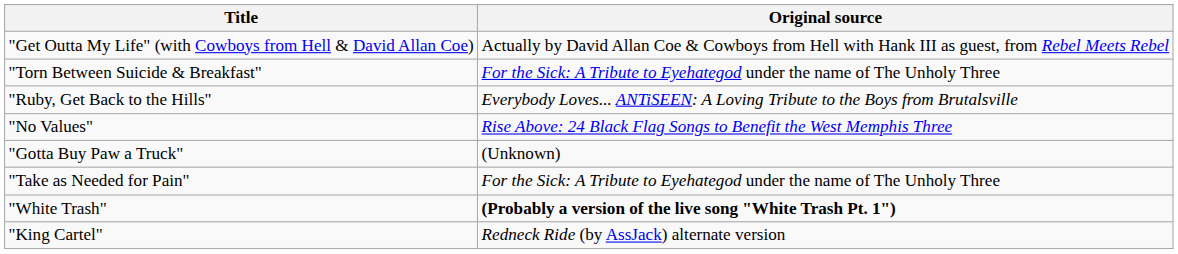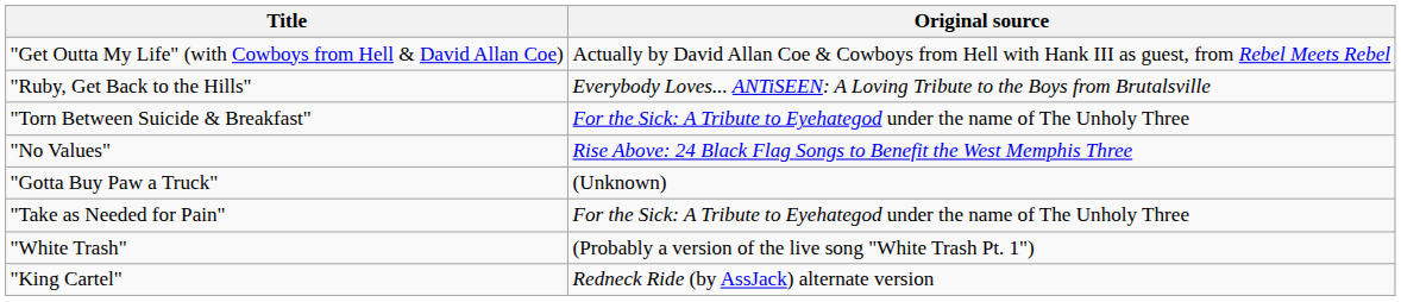rows swapped: "Ruby, Get Back to the Hills" <-> "Torn Between Suicide & Breakfast"
"White Trash" | Original source: bold -> normal
